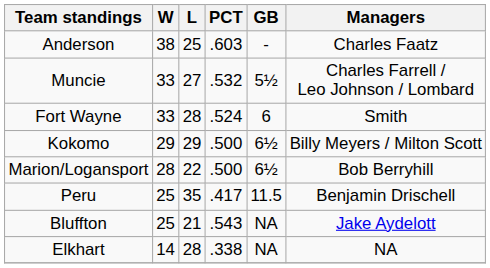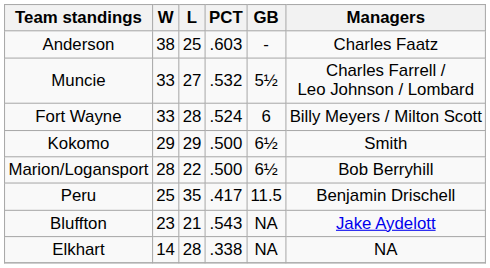Fort Wayne | Managers: Smith -> Billy Meyers / Milton Scott
Kokomo | Managers: Billy Meyers / Milton Scott -> Smith
Bluffton | W: 25 -> 23
